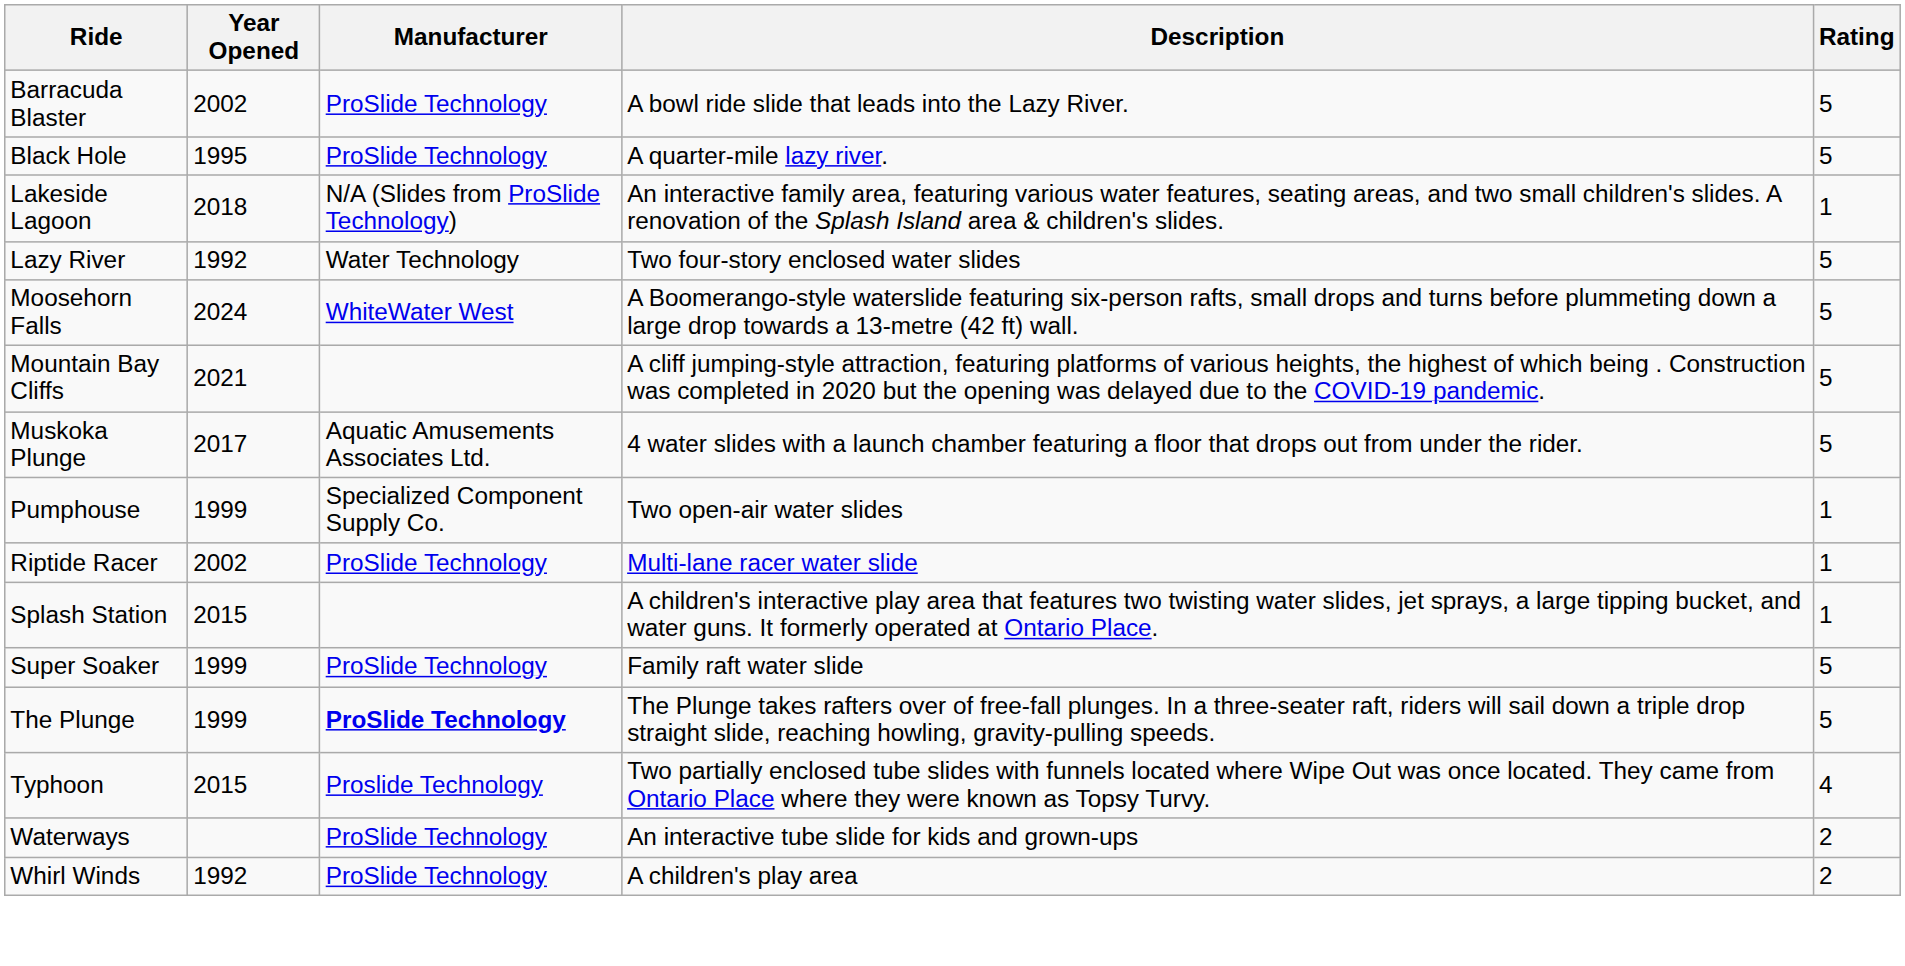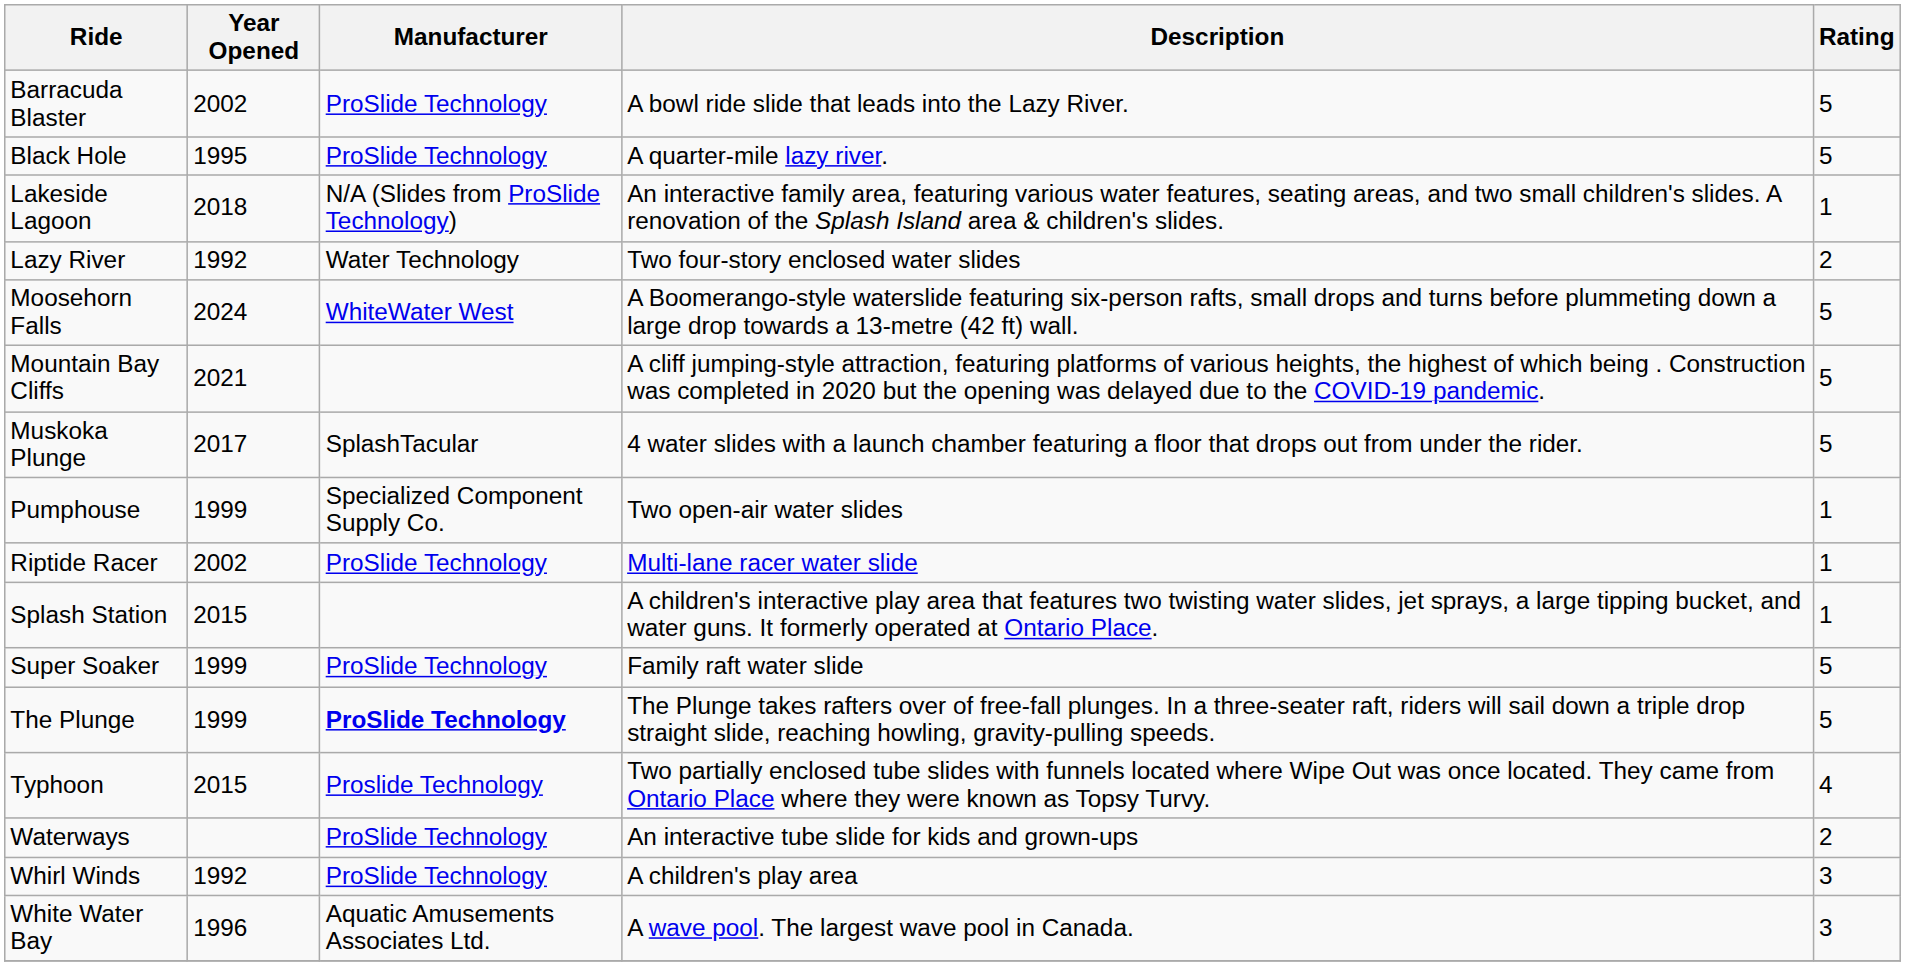Lazy River | Rating: 5 -> 2
Muskoka Plunge | Manufacturer: Aquatic Amusements Associates Ltd. -> SplashTacular
Whirl Winds | Rating: 2 -> 3
+ row: White Water Bay | 1996 | Aquatic Amusements Associates Ltd. | A wave pool. The largest wave pool in Canada. | 3
